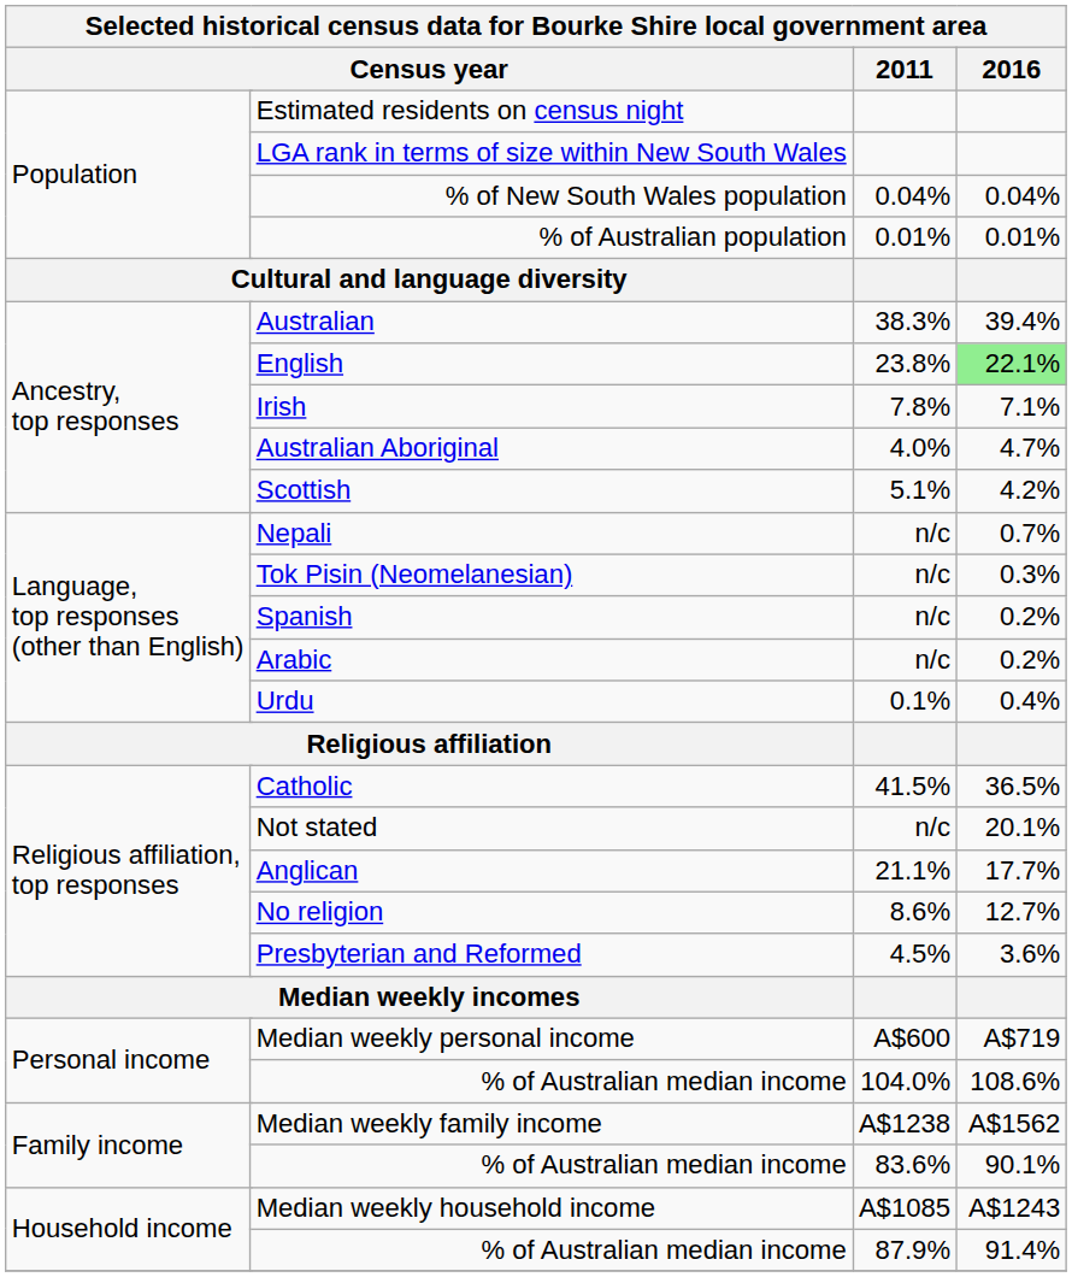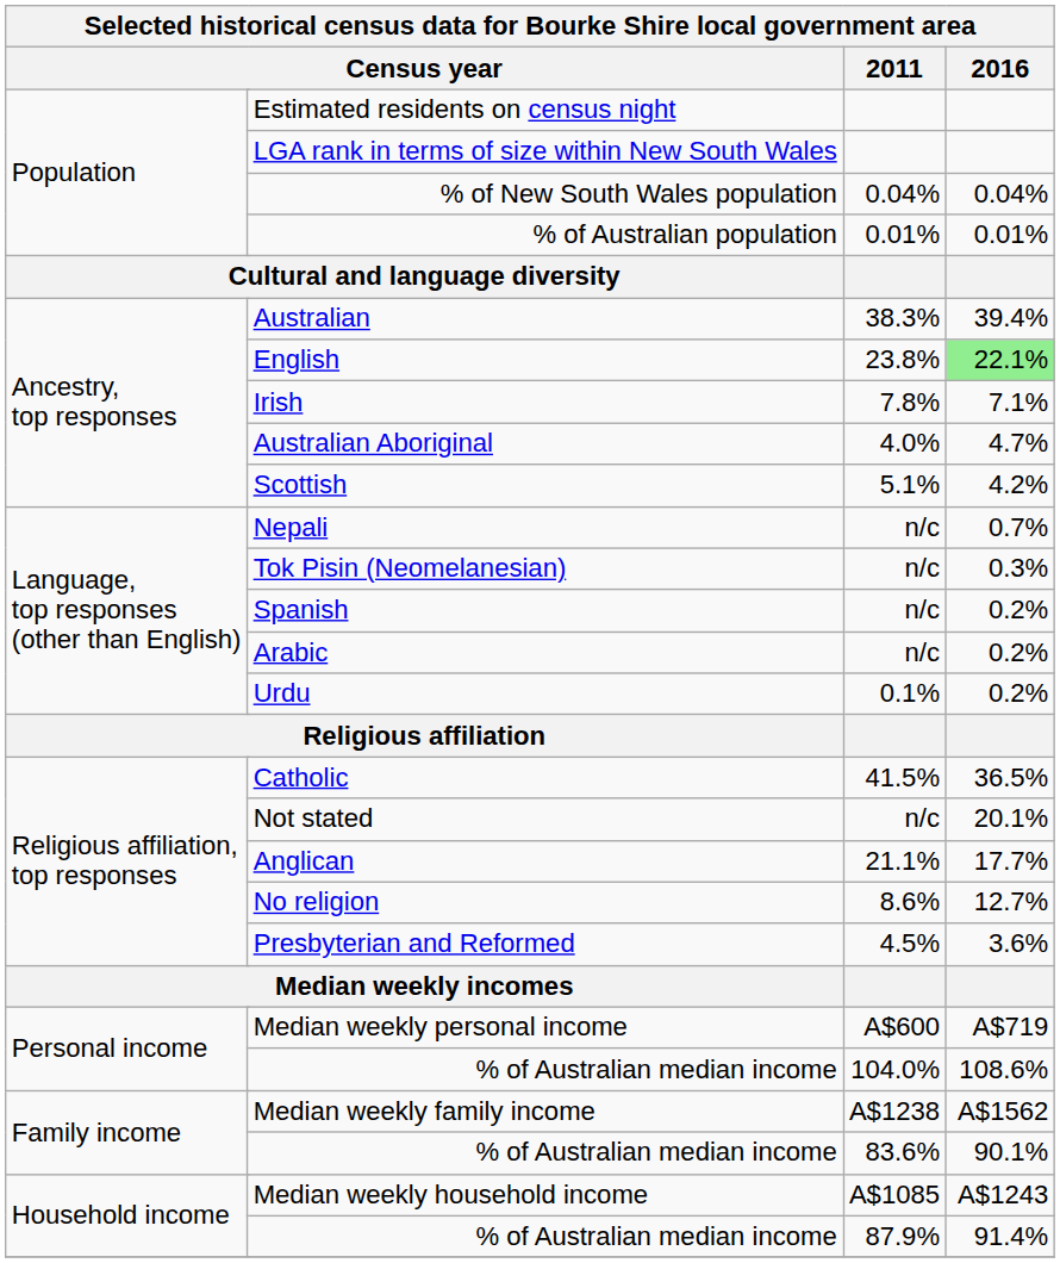Urdu | 2016: 0.4% -> 0.2%
